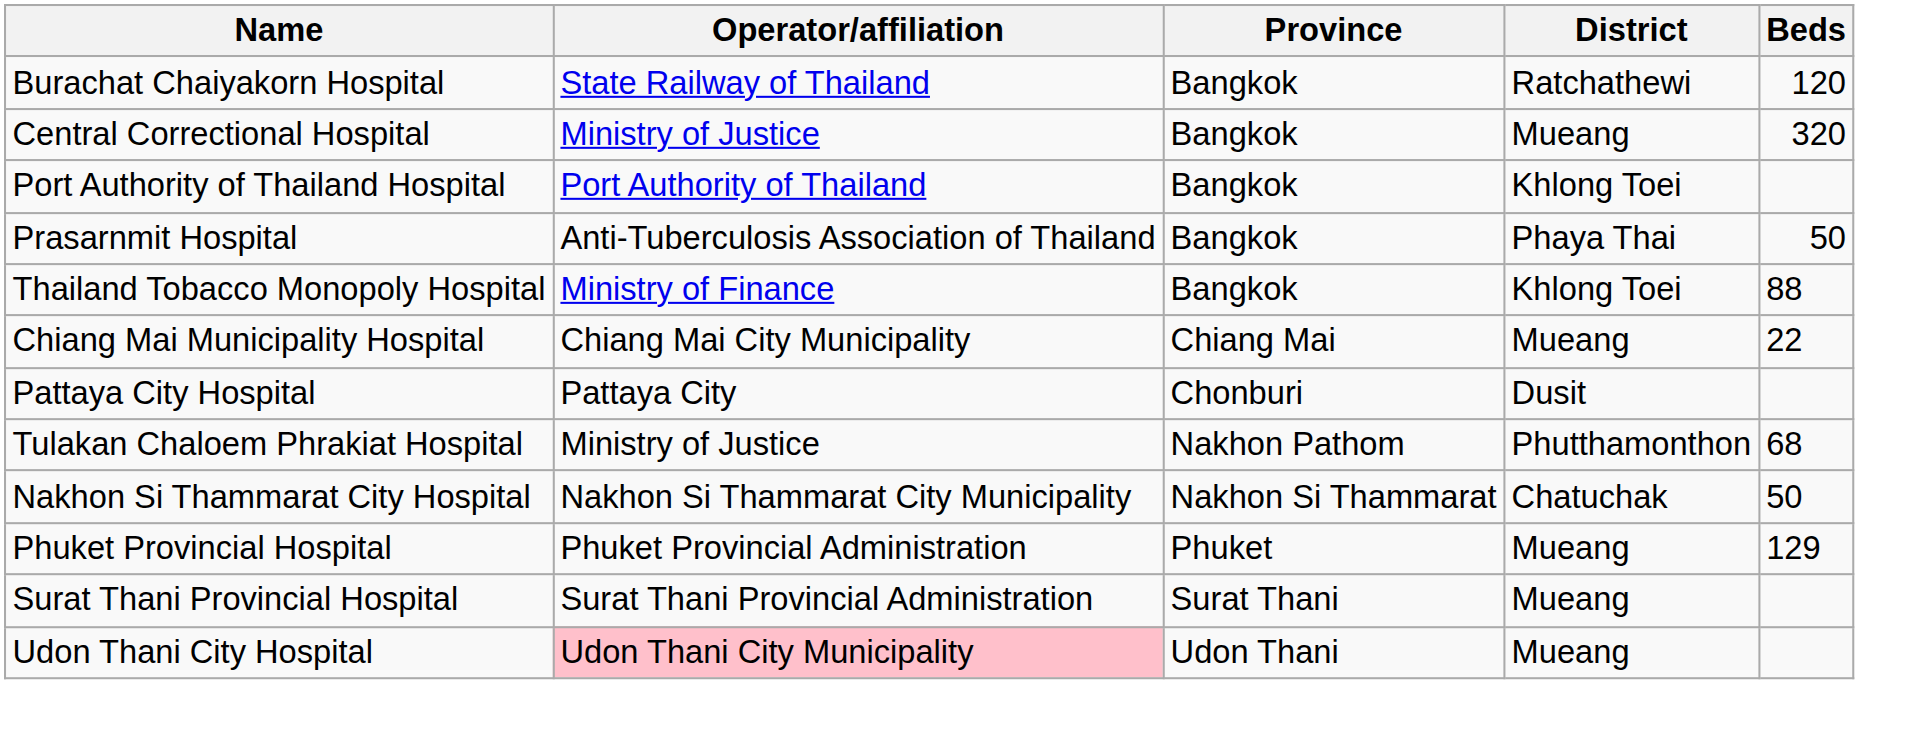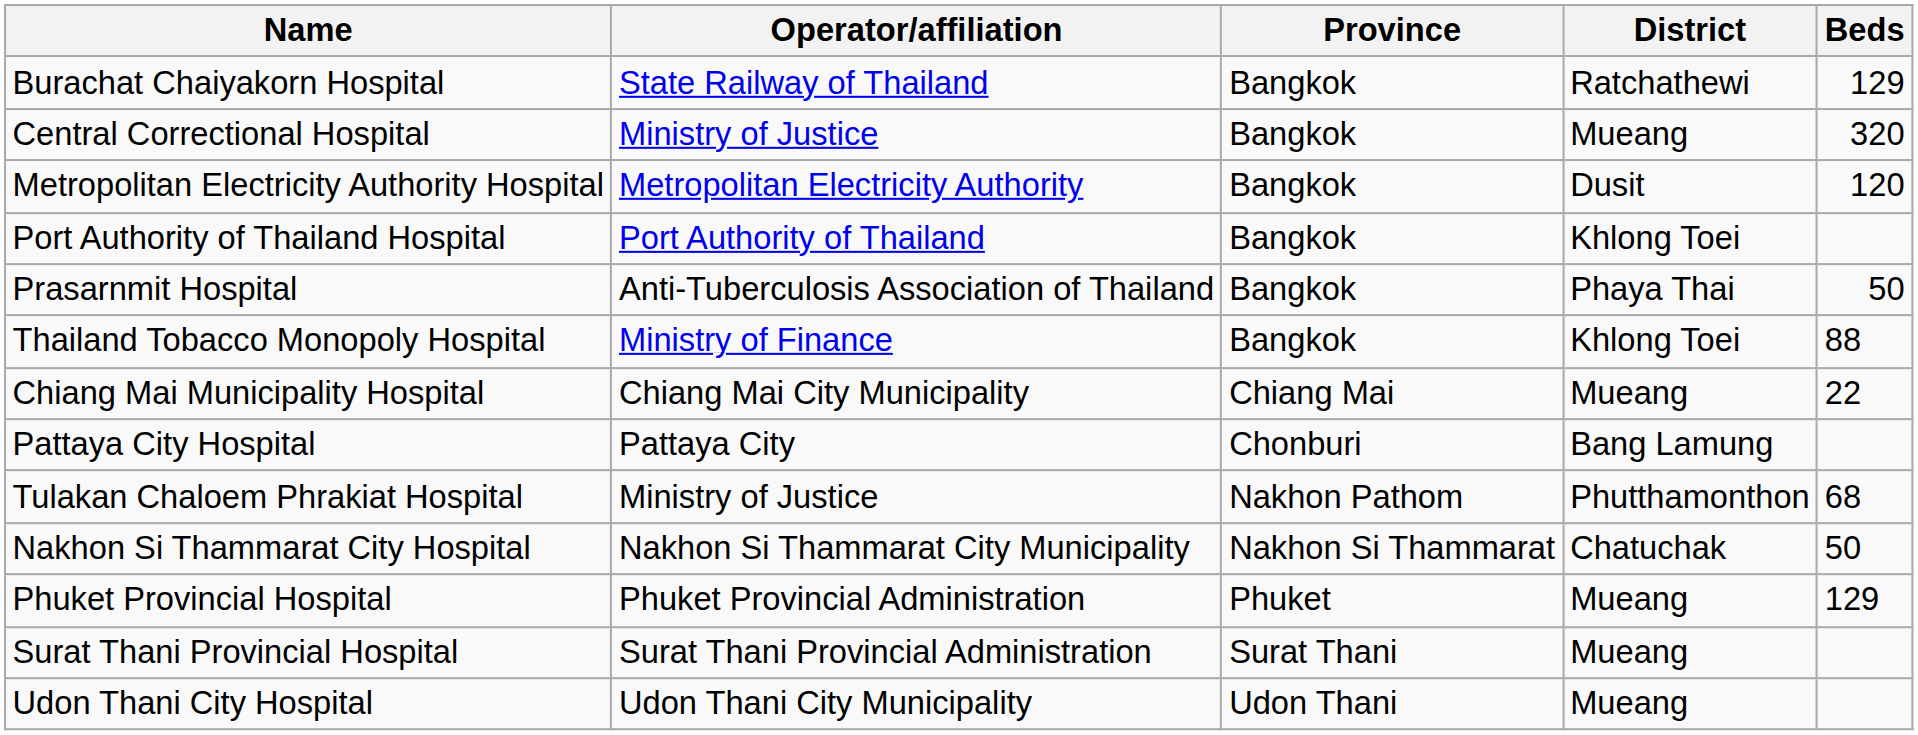Burachat Chaiyakorn Hospital | Beds: 120 -> 129
+ row: Metropolitan Electricity Authority Hospital | Metropolitan Electricity Authority | Bangkok | Dusit | 120
Pattaya City Hospital | District: Dusit -> Bang Lamung
Udon Thani City Hospital | Operator/affiliation: pink background -> no background
